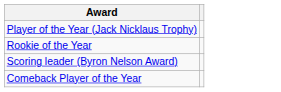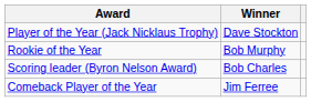+ column: Winner | Dave Stockton | Bob Murphy | Bob Charles | Jim Ferree
